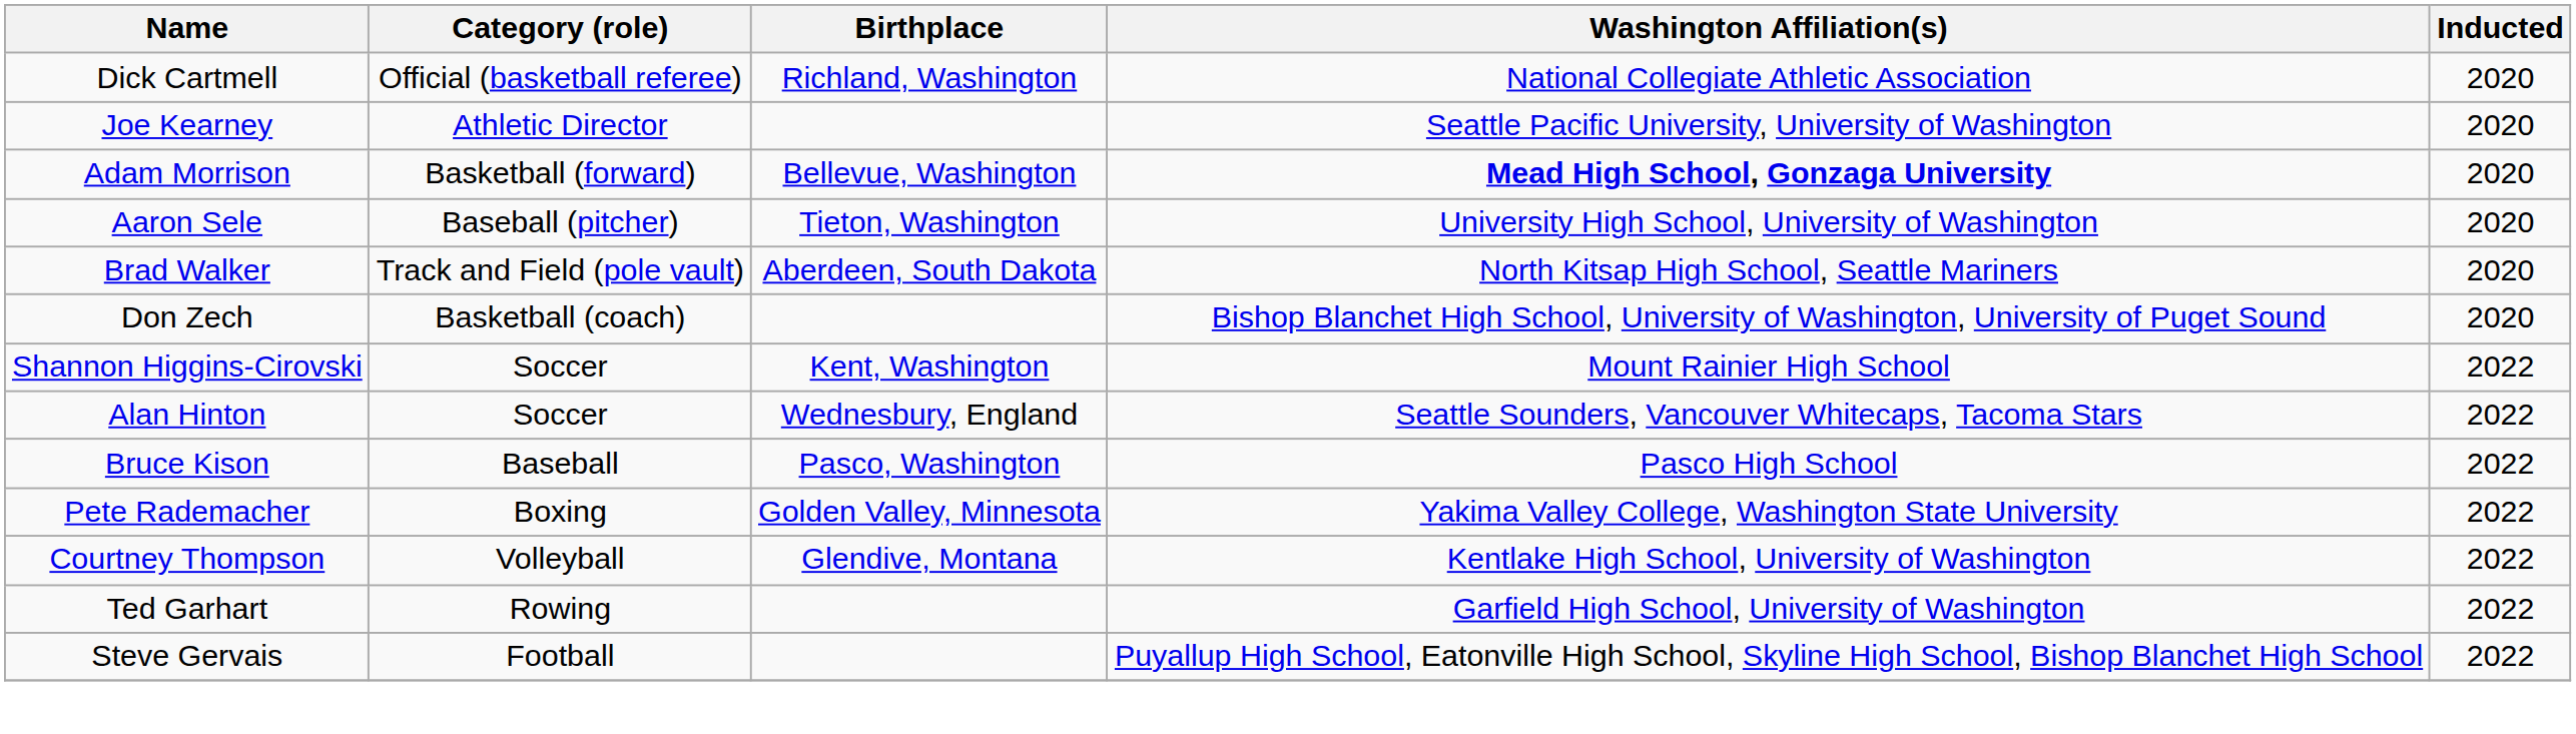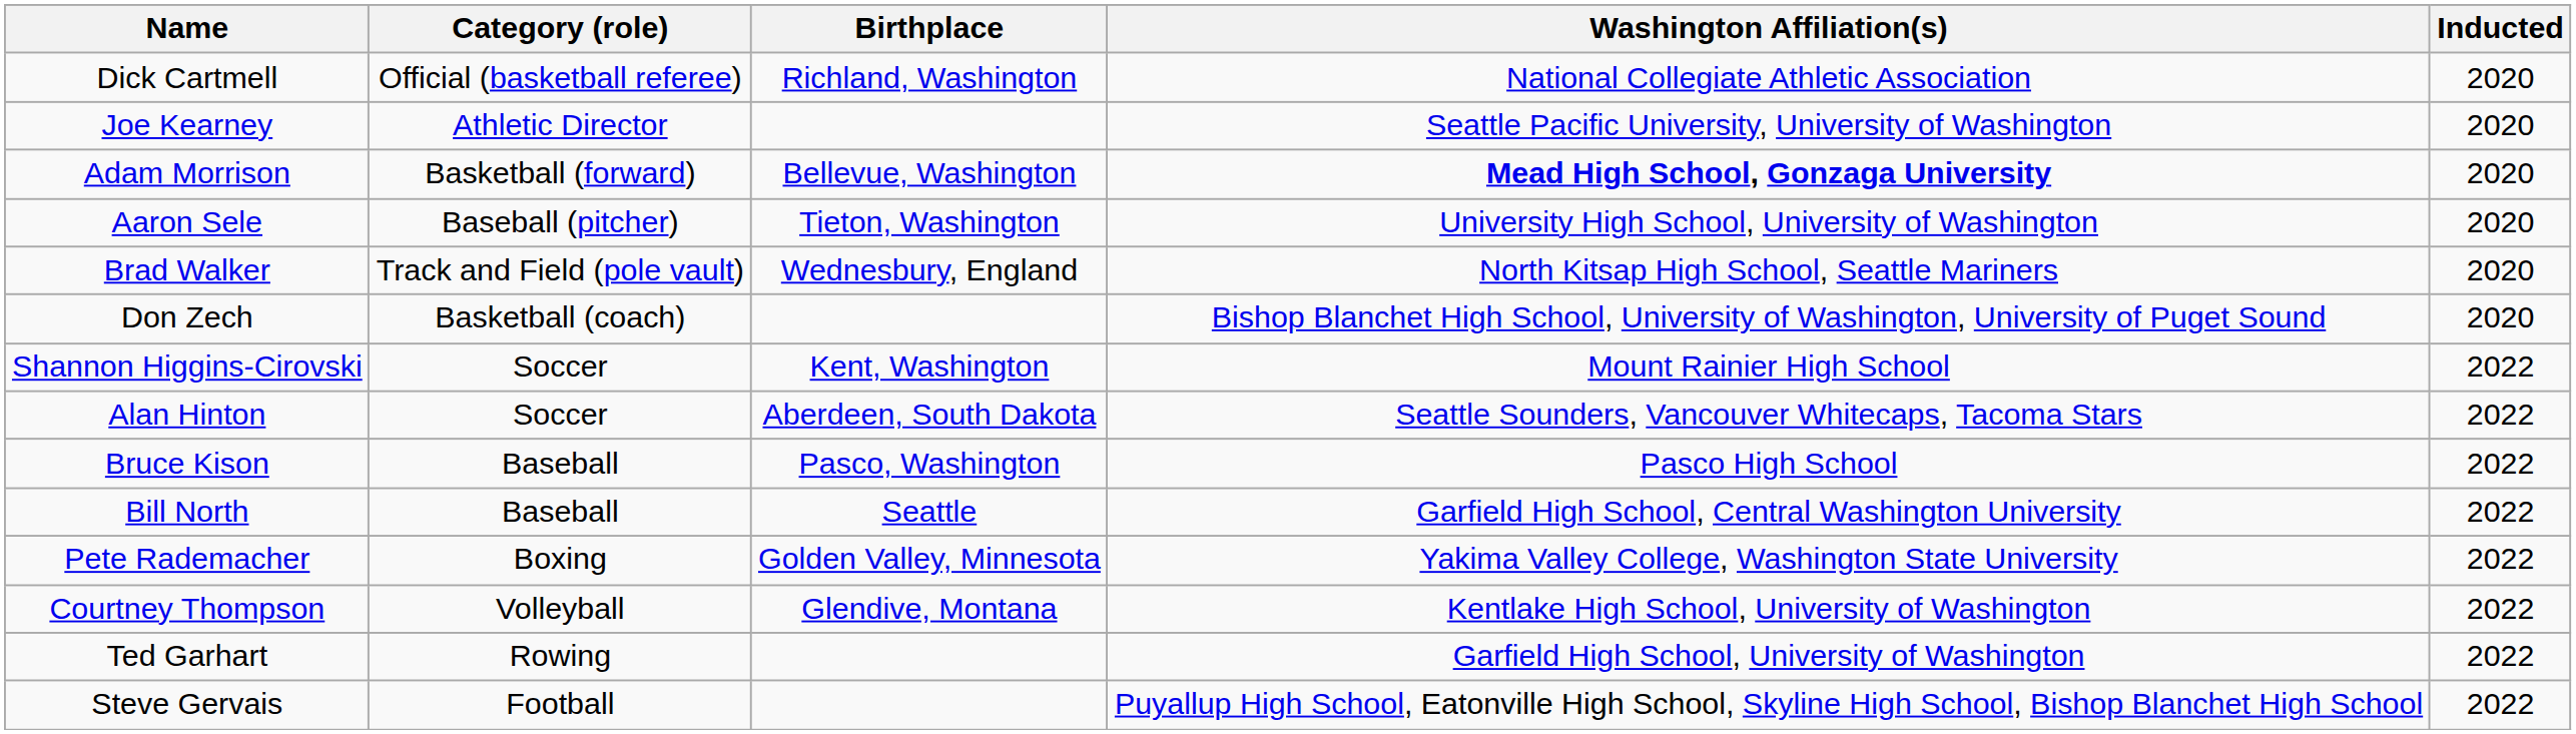Brad Walker | Birthplace: Aberdeen, South Dakota -> Wednesbury, England
Alan Hinton | Birthplace: Wednesbury, England -> Aberdeen, South Dakota
+ row: Bill North | Baseball | Seattle | Garfield High School, Central Washington University | 2022
